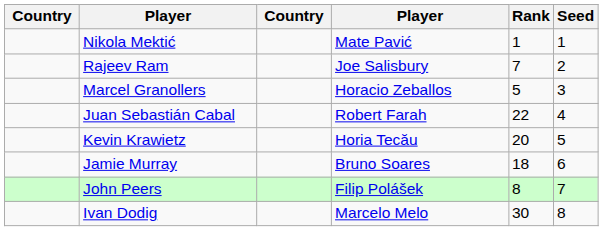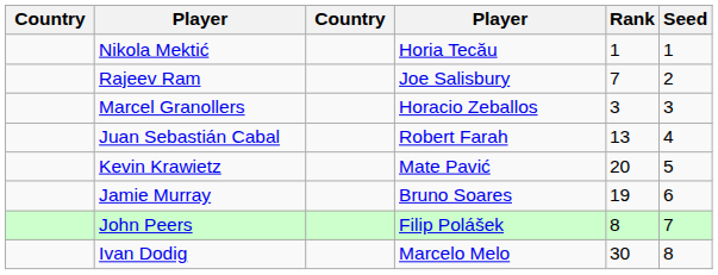Nikola Mektić | column 4: Mate Pavić -> Horia Tecău
Marcel Granollers | Rank: 5 -> 3
Juan Sebastián Cabal | Rank: 22 -> 13
Kevin Krawietz | column 4: Horia Tecău -> Mate Pavić
Jamie Murray | Rank: 18 -> 19
